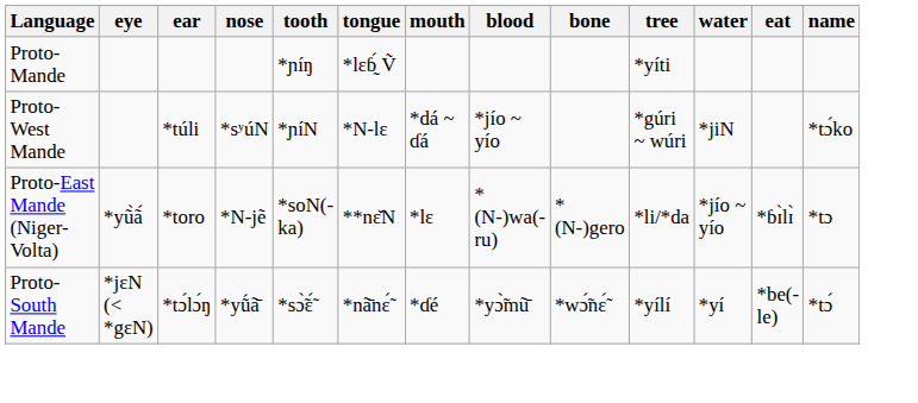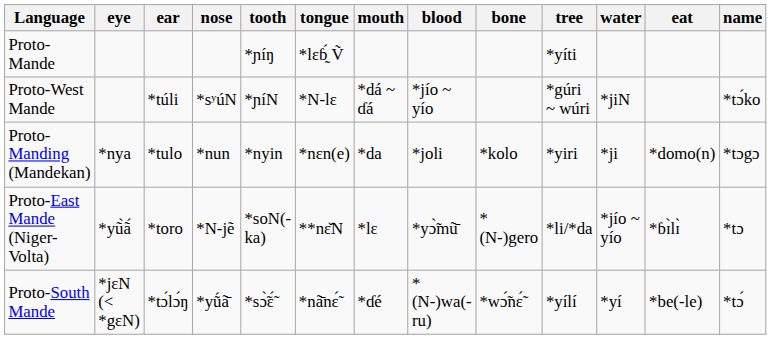+ row: Proto-Manding (Mandekan) | *nya | *tulo | *nun | *nyin | *nɛn(e) | *da | *joli | *kolo | *yiri | *ji | *domo(n) | *tɔgɔ
Proto-East Mande (Niger-Volta) | blood: *(N-)wa(-ru) -> *yɔ̃̀mũ̄
Proto-South Mande | blood: *yɔ̃̀mũ̄ -> *(N-)wa(-ru)
